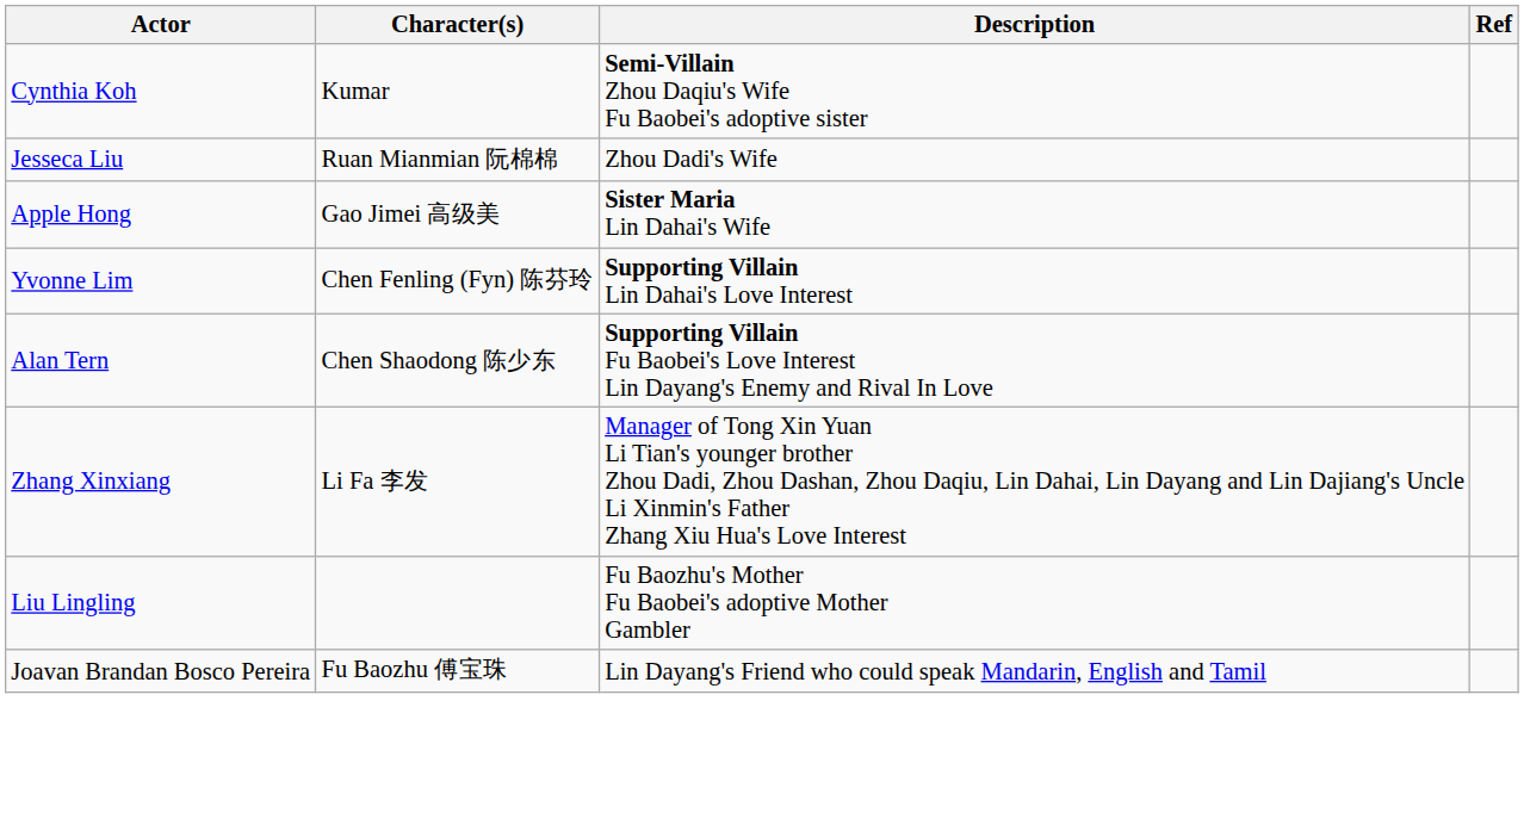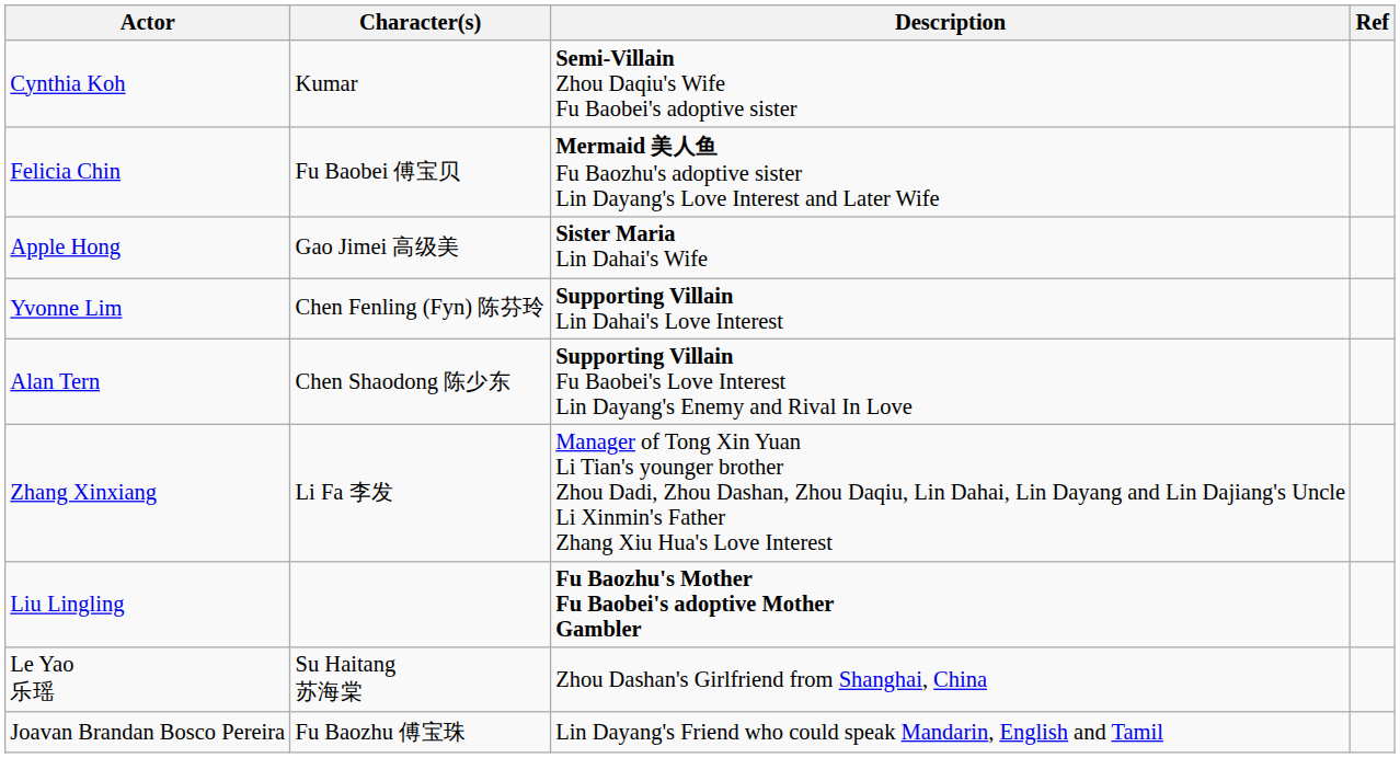+ row: Felicia Chin | Fu Baobei 傅宝贝 | Mermaid 美人鱼 Fu Baozhu's adoptive sister Lin Dayang's Love Interest and Later Wife
- row: Jesseca Liu | Ruan Mianmian 阮棉棉 | Zhou Dadi's Wife
Liu Lingling | Description: normal -> bold
+ row: Le Yao 乐瑶 | Su Haitang 苏海棠 | Zhou Dashan's Girlfriend from Shanghai, China
